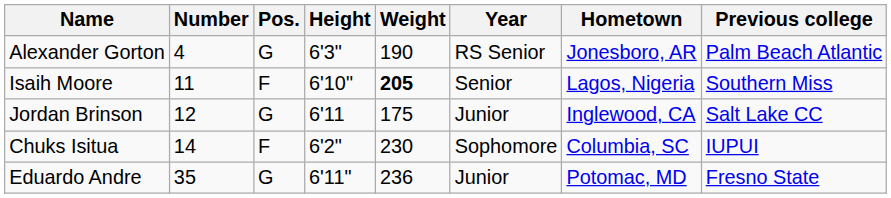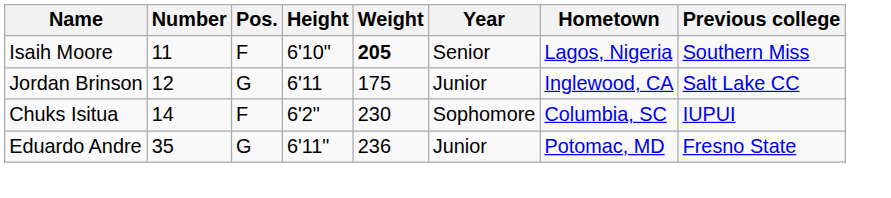- row: Alexander Gorton | 4 | G | 6'3" | 190 | RS Senior | Jonesboro, AR | Palm Beach Atlantic
